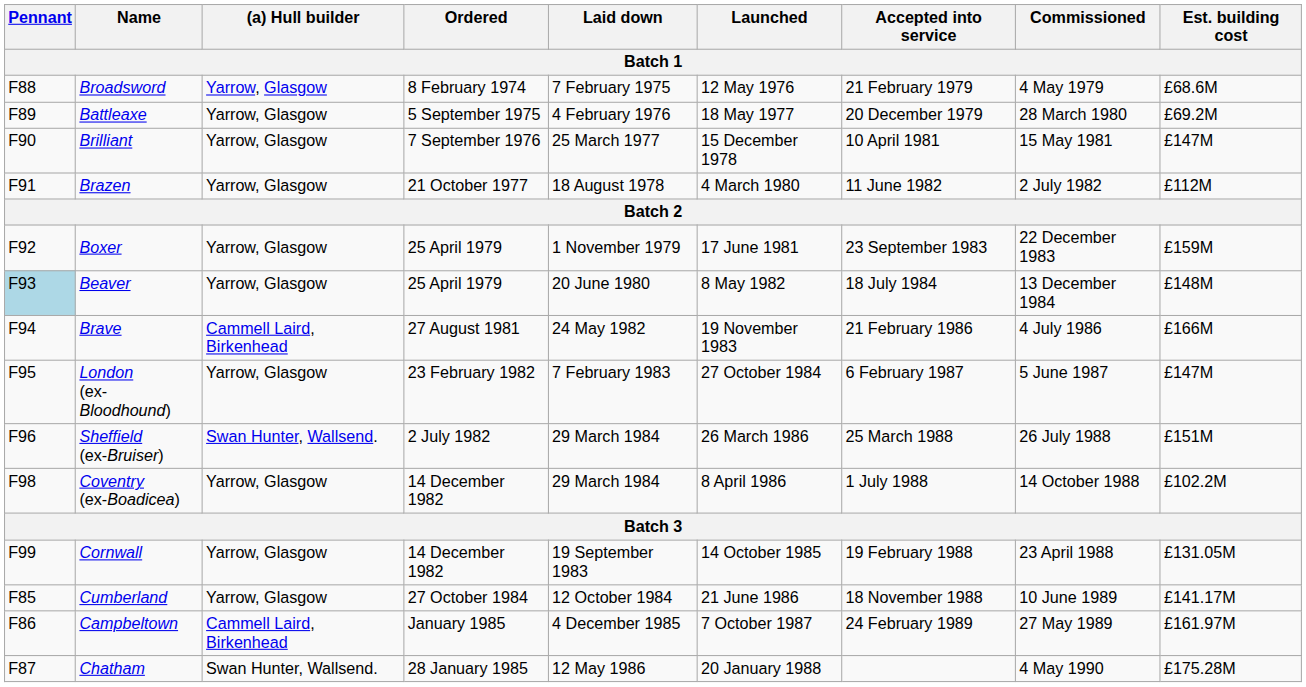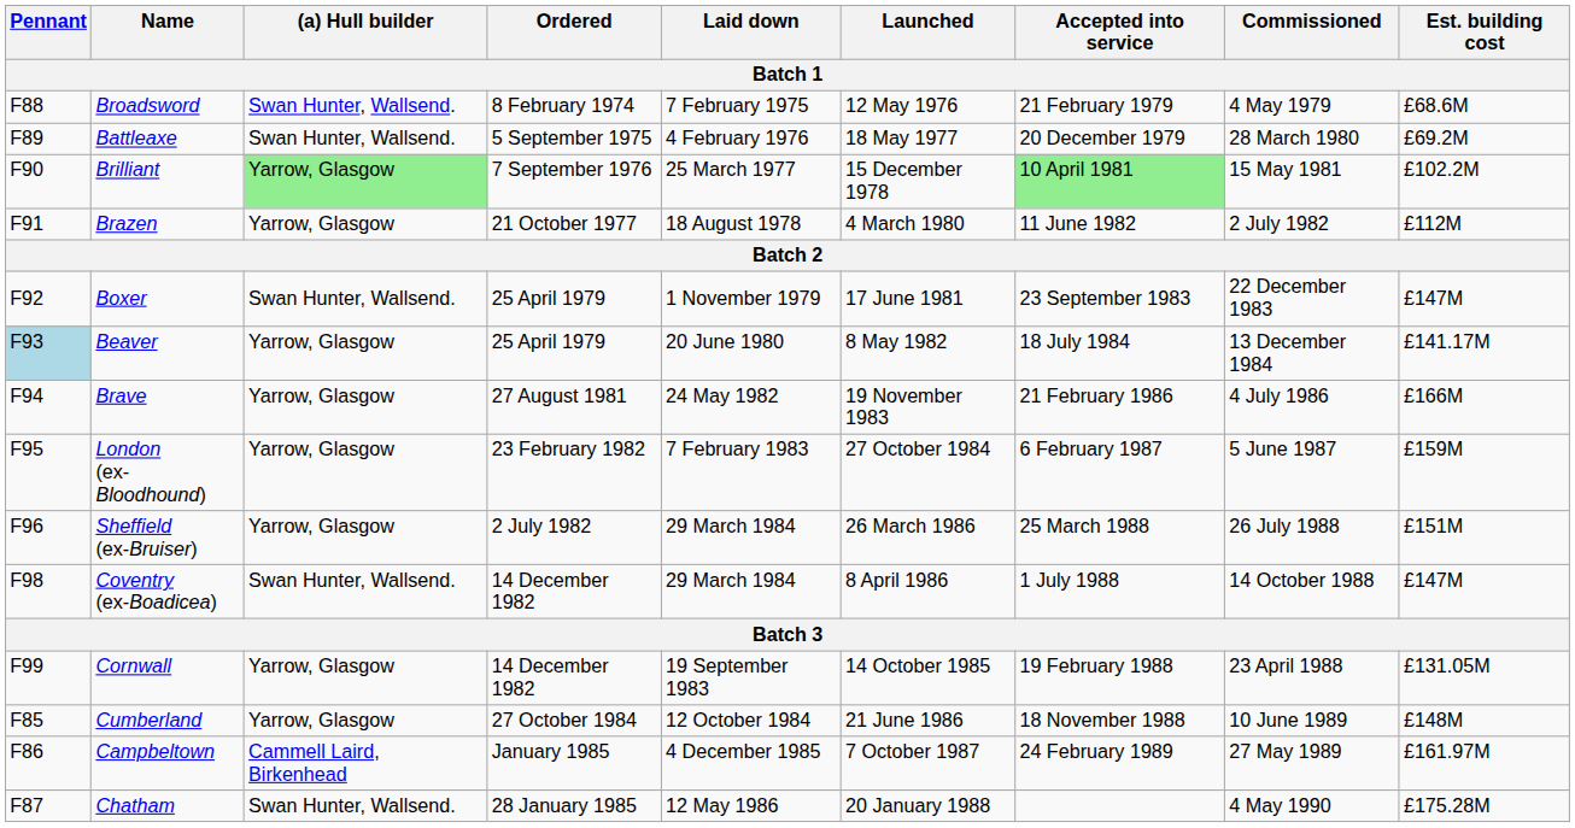Broadsword | (a) Hull builder: Yarrow, Glasgow -> Swan Hunter, Wallsend.
Battleaxe | (a) Hull builder: Yarrow, Glasgow -> Swan Hunter, Wallsend.
Brilliant | (a) Hull builder: no background -> lightgreen background
Brilliant | Accepted into service: no background -> lightgreen background
Brilliant | Est. building cost: £147M -> £102.2M
Boxer | (a) Hull builder: Yarrow, Glasgow -> Swan Hunter, Wallsend.
Boxer | Est. building cost: £159M -> £147M
Beaver | Est. building cost: £148M -> £141.17M
Brave | (a) Hull builder: Cammell Laird, Birkenhead -> Yarrow, Glasgow
London (ex-Bloodhound) | Est. building cost: £147M -> £159M
Sheffield (ex-Bruiser) | (a) Hull builder: Swan Hunter, Wallsend. -> Yarrow, Glasgow
Coventry (ex-Boadicea) | (a) Hull builder: Yarrow, Glasgow -> Swan Hunter, Wallsend.
Coventry (ex-Boadicea) | Est. building cost: £102.2M -> £147M
Cumberland | Est. building cost: £141.17M -> £148M
